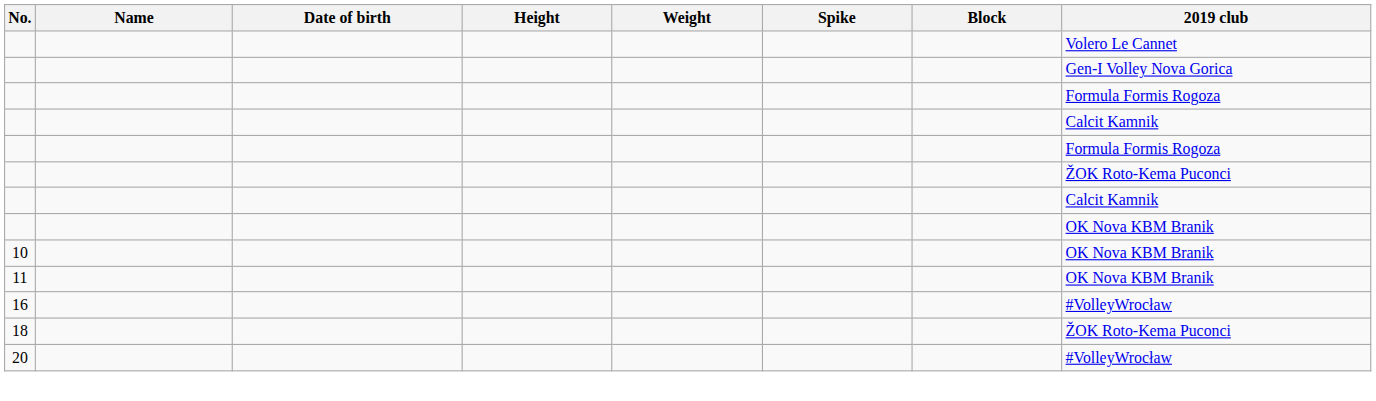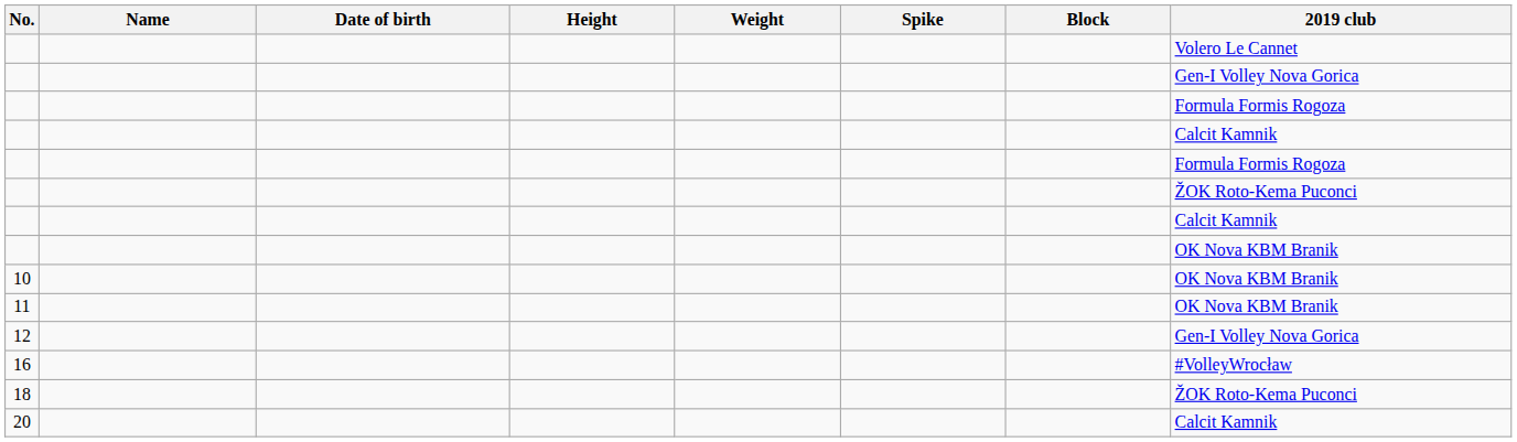+ row: 12 | Gen-I Volley Nova Gorica
20 | 2019 club: #VolleyWrocław -> Calcit Kamnik
